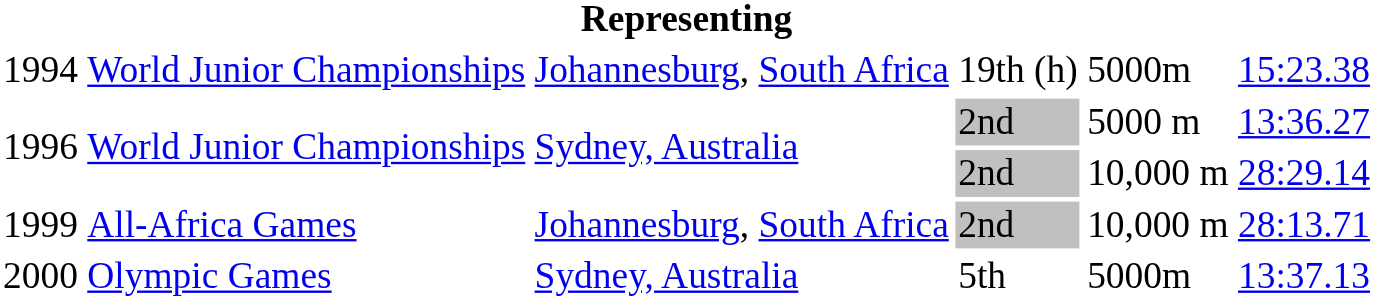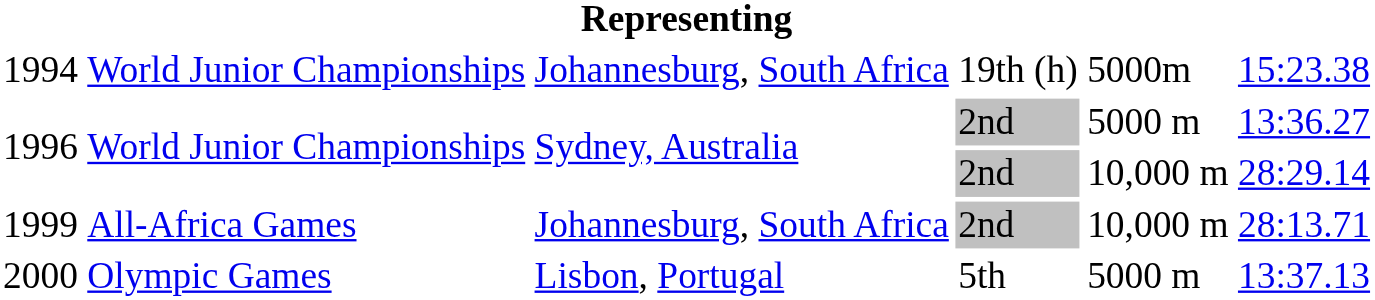2000 | column 3: Sydney, Australia -> Lisbon, Portugal
2000 | column 5: 5000m -> 5000 m
